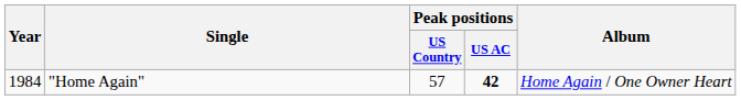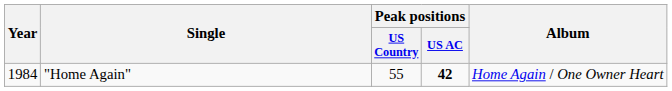"Home Again" | Peak positions / US Country: 57 -> 55
